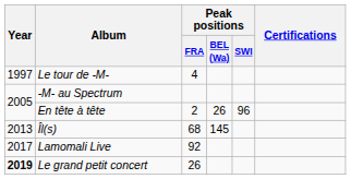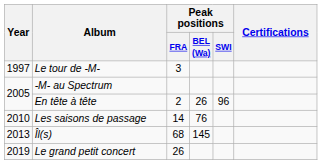Le tour de -M- | Peak positions / FRA: 4 -> 3
+ row: 2010 | Les saisons de passage | 14 | 76
- row: 2017 | Lamomali Live | 92
Le grand petit concert | Year: bold -> normal
